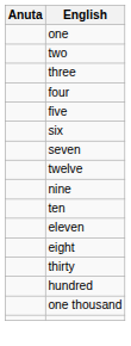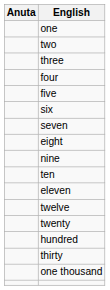rows swapped: eight <-> twelve
+ row: twenty
rows swapped: thirty <-> hundred
